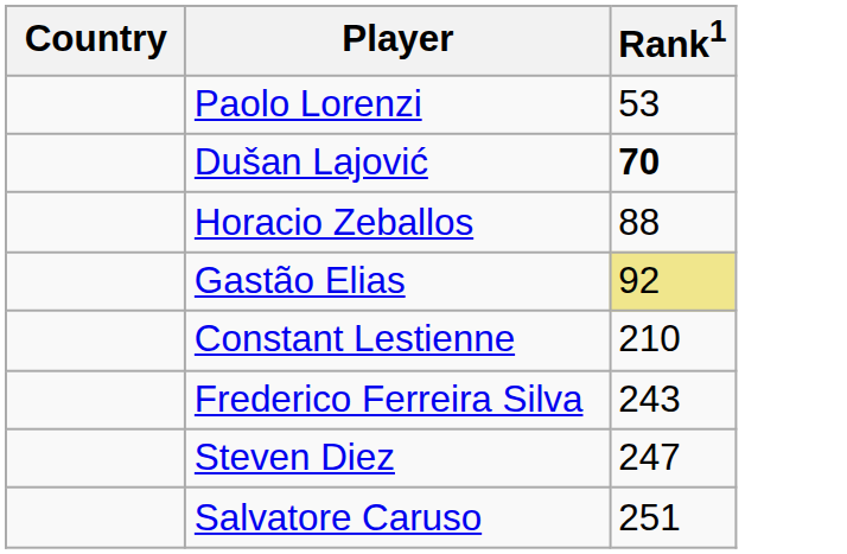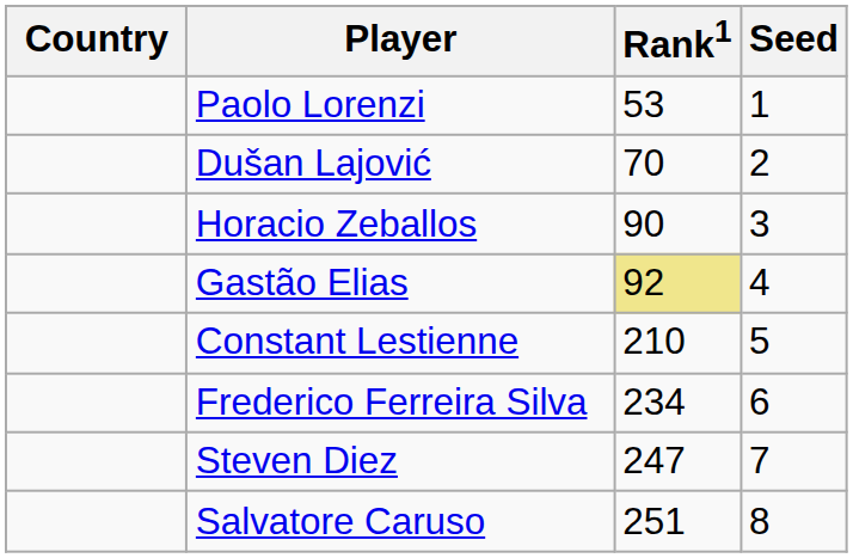+ column: Seed | 1 | 2 | 3 | 4 | 5 | 6 | 7 | 8
Dušan Lajović | Rank1: bold -> normal
Horacio Zeballos | Rank1: 88 -> 90
Frederico Ferreira Silva | Rank1: 243 -> 234
